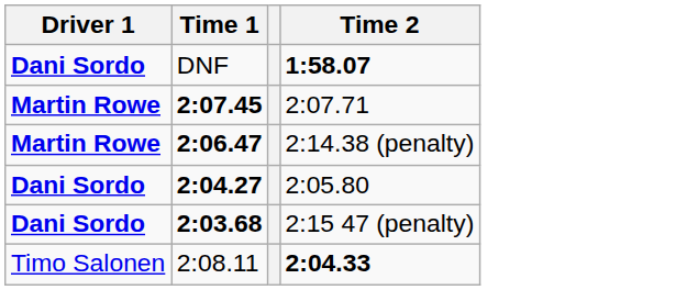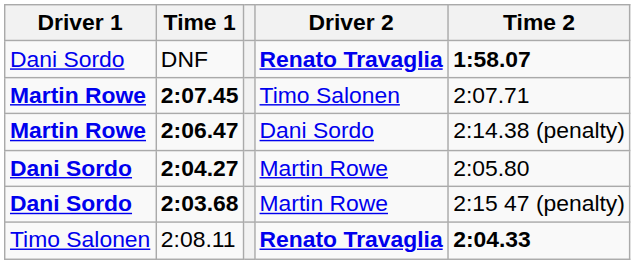+ column: Driver 2 | Renato Travaglia | Timo Salonen | Dani Sordo | Martin Rowe | Martin Rowe | Renato Travaglia
DNF | Driver 1: bold -> normal
